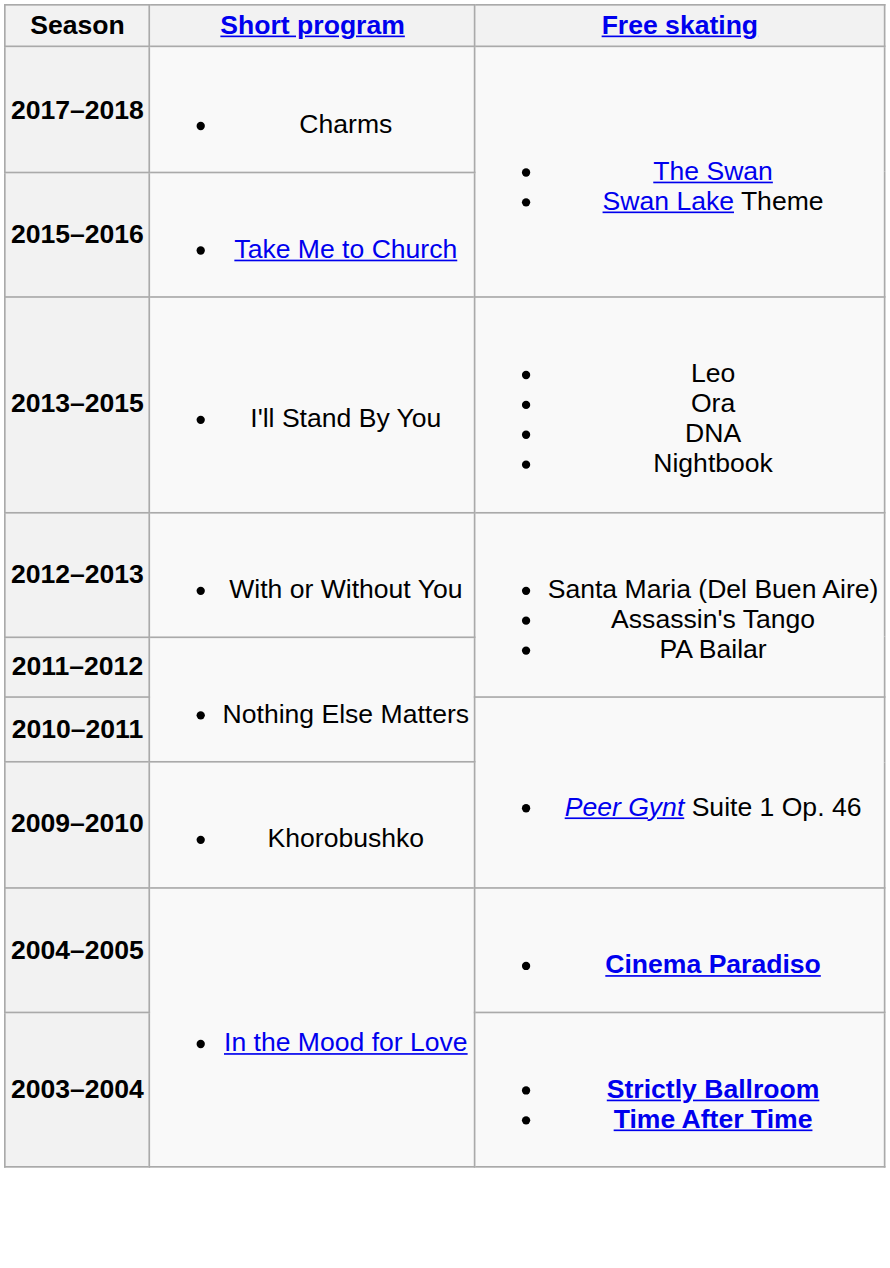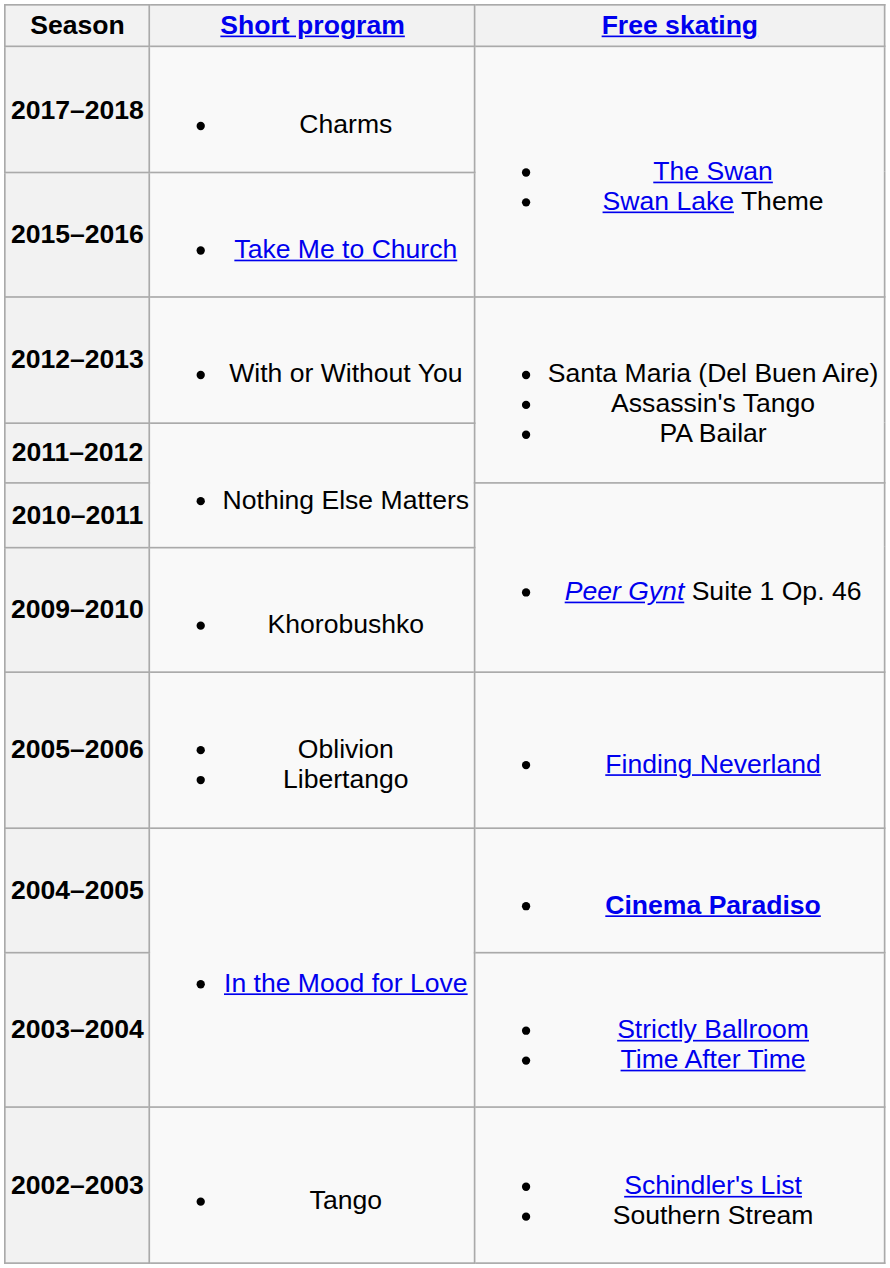- row: 2013–2015 | I'll Stand By You | Leo Ora DNA Nightbook
+ row: 2005–2006 | Oblivion Libertango | Finding Neverland
2003–2004 | Free skating: bold -> normal
+ row: 2002–2003 | Tango | Schindler's List Southern Stream
